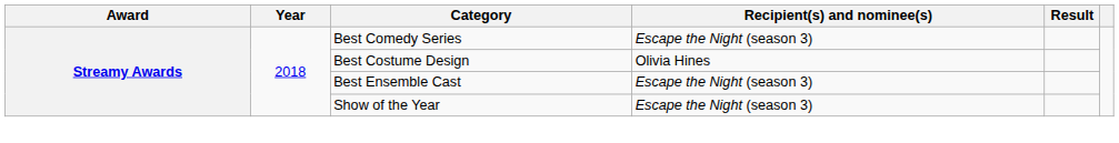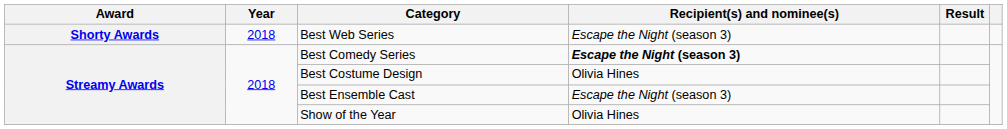+ row: Shorty Awards | 2018 | Best Web Series | Escape the Night (season 3)
Best Comedy Series | Recipient(s) and nominee(s): normal -> bold
Show of the Year | Recipient(s) and nominee(s): Escape the Night (season 3) -> Olivia Hines
